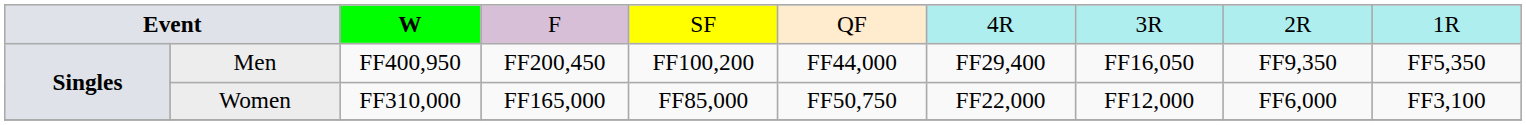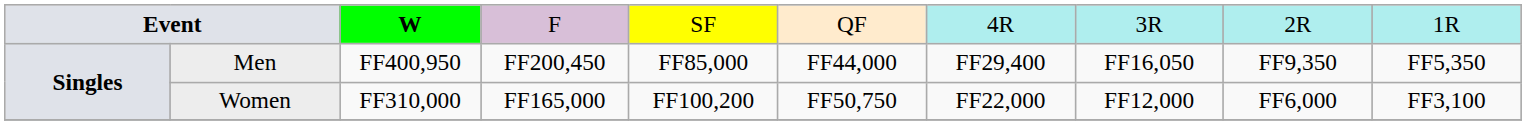Men | column 5: FF100,200 -> FF85,000
Women | column 5: FF85,000 -> FF100,200
